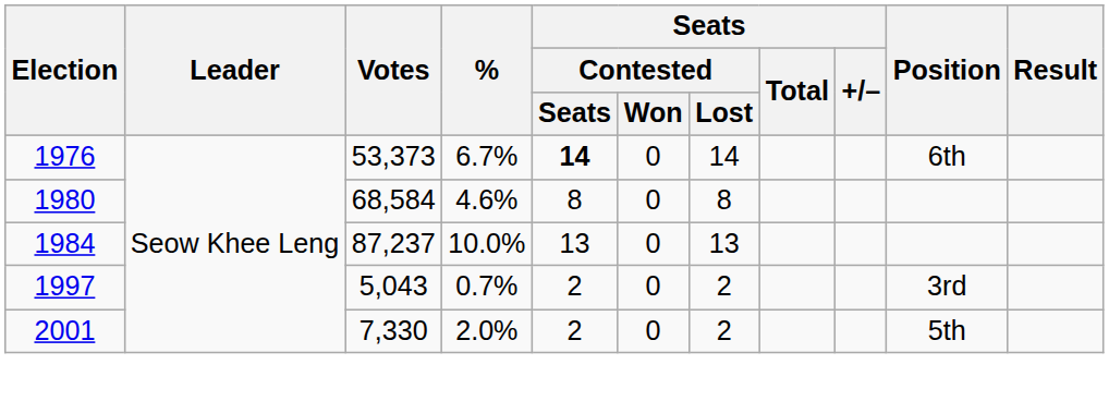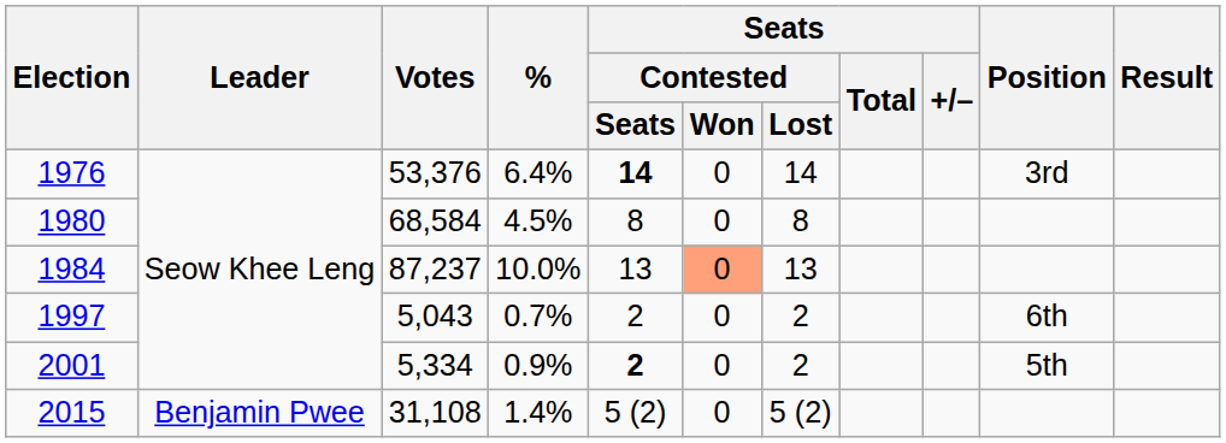1976 | Votes: 53,373 -> 53,376
1976 | %: 6.7% -> 6.4%
1976 | Position: 6th -> 3rd
1980 | %: 4.6% -> 4.5%
1984 | Seats / Contested / Won: no background -> lightsalmon background
1997 | Position: 3rd -> 6th
2001 | Votes: 7,330 -> 5,334
2001 | %: 2.0% -> 0.9%
2001 | Seats / Contested / Seats: normal -> bold
+ row: 2015 | Benjamin Pwee | 31,108 | 1.4% | 5 (2) | 0 | 5 (2)
